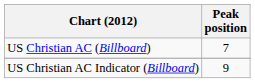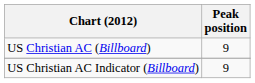US Christian AC (Billboard) | Peak position: 7 -> 9
